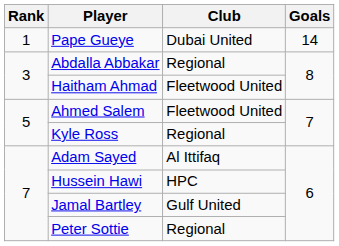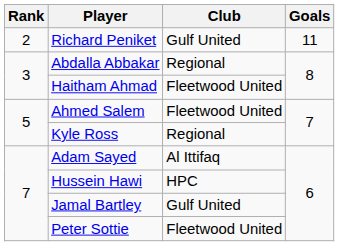- row: 1 | Pape Gueye | Dubai United | 14
+ row: 2 | Richard Peniket | Gulf United | 11
Peter Sottie | Club: Regional -> Fleetwood United
